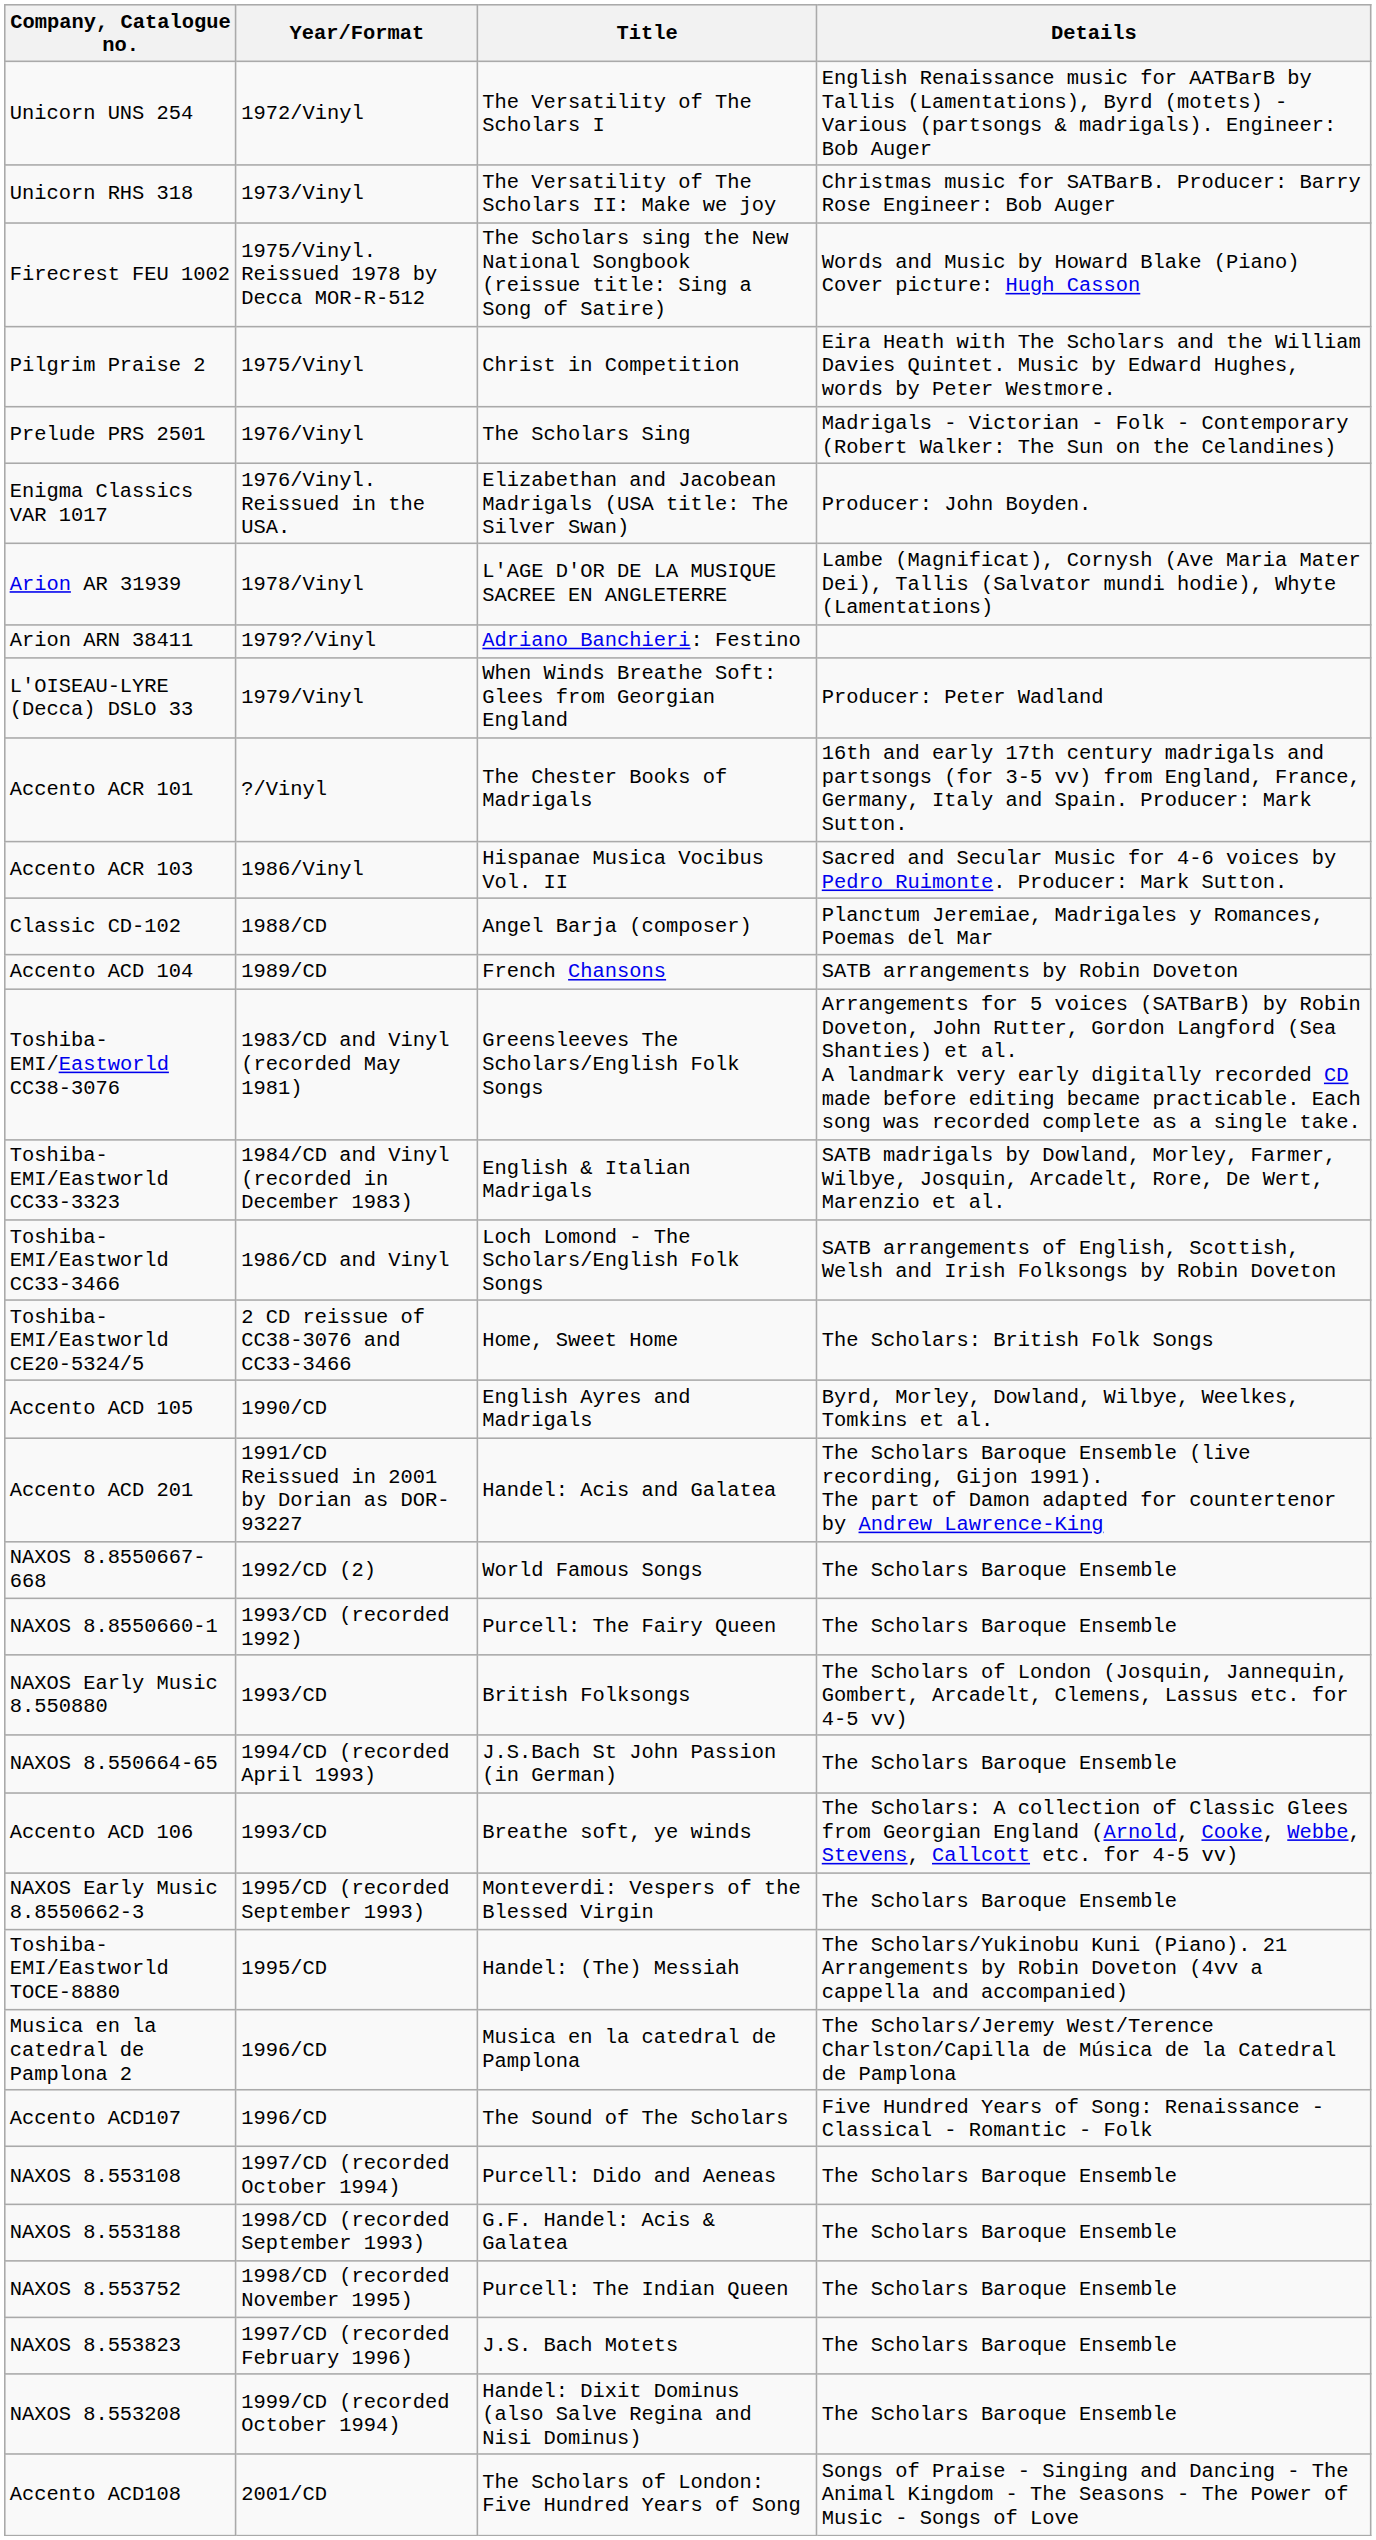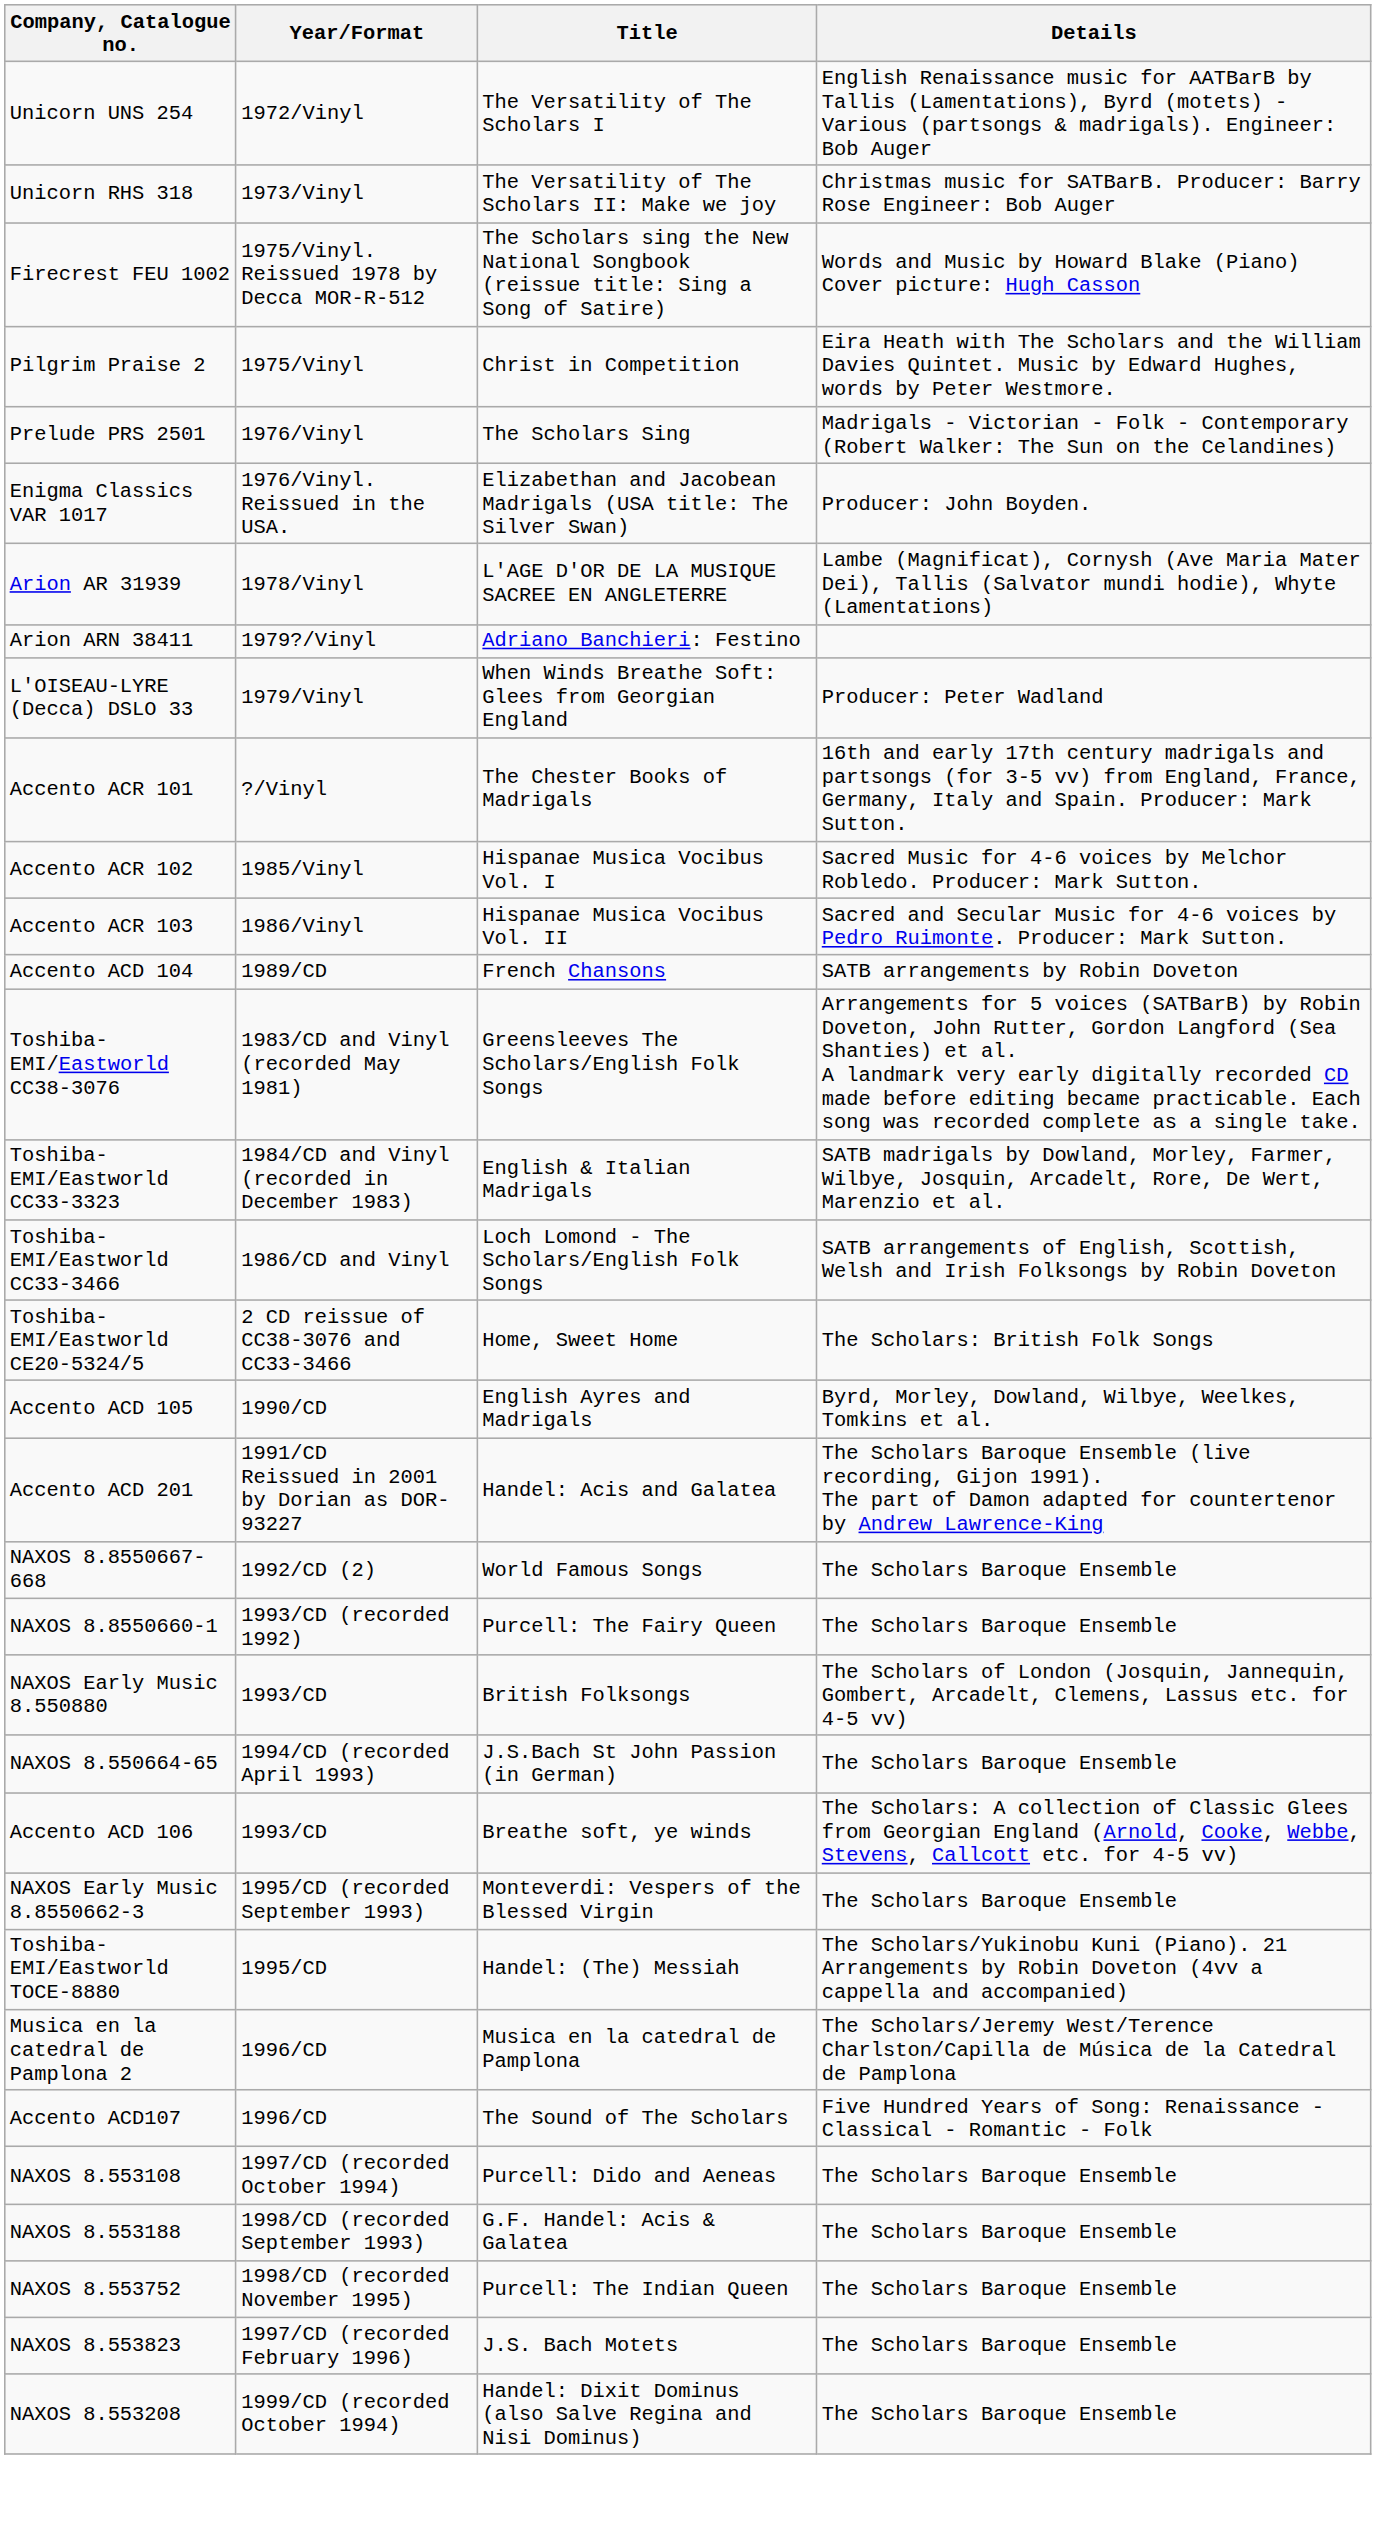+ row: Accento ACR 102 | 1985/Vinyl | Hispanae Musica Vocibus Vol. I | Sacred Music for 4-6 voices by Melchor Robledo. Producer: Mark Sutton.
- row: Classic CD-102 | 1988/CD | Angel Barja (composer) | Planctum Jeremiae, Madrigales y Romances, Poemas del Mar
- row: Accento ACD108 | 2001/CD | The Scholars of London: Five Hundred Years of Song | Songs of Praise - Singing and Dancing - The Animal Kingdom - The Seasons - The Power of Music - Songs of Love
